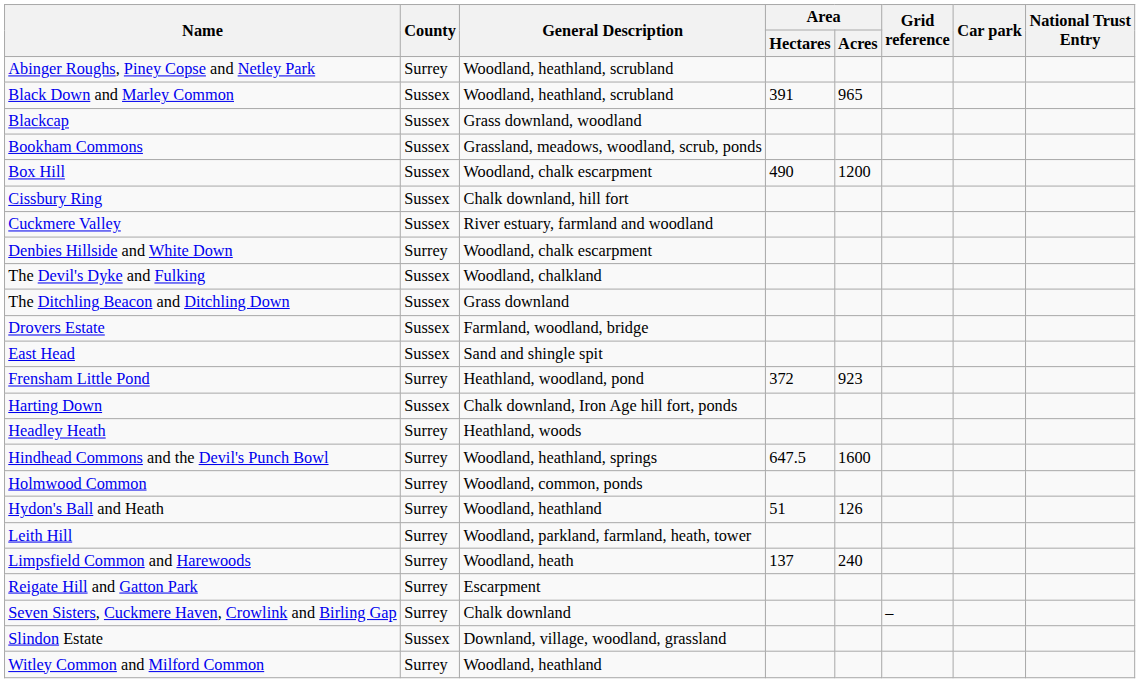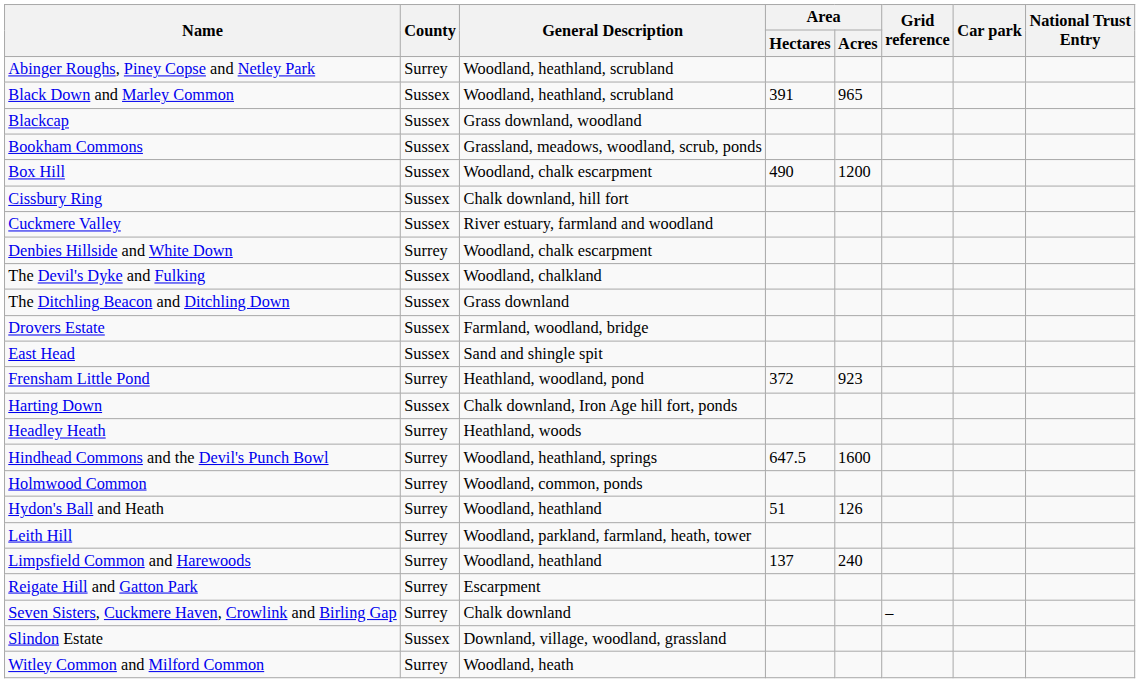Limpsfield Common and Harewoods | General Description: Woodland, heath -> Woodland, heathland
Witley Common and Milford Common | General Description: Woodland, heathland -> Woodland, heath
